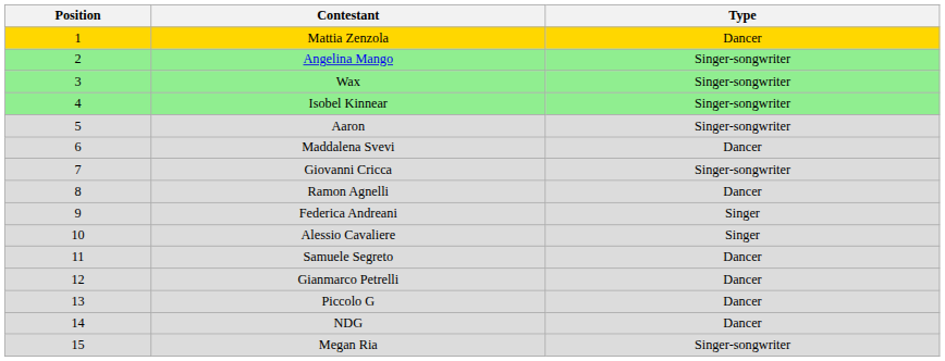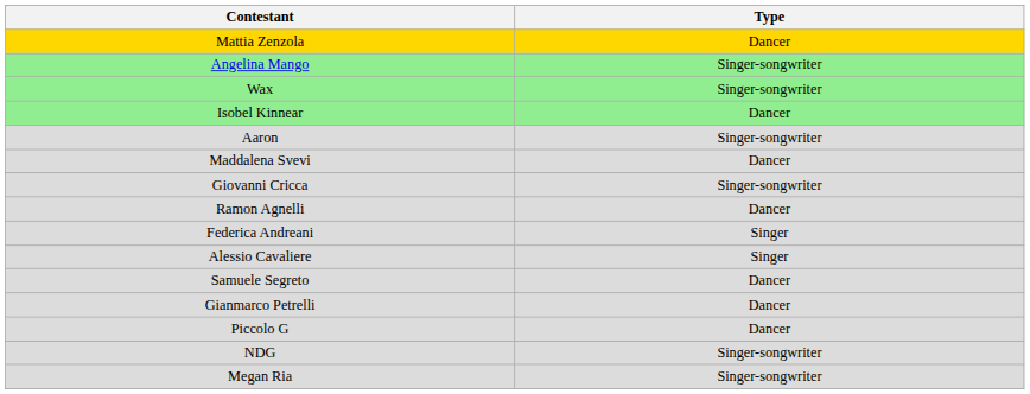- column: Position | 1 | 2 | 3 | 4 | 5 | 6 | 7 | 8 | 9 | 10 | 11 | 12 | 13 | 14 | 15
Isobel Kinnear | Type: Singer-songwriter -> Dancer
NDG | Type: Dancer -> Singer-songwriter
